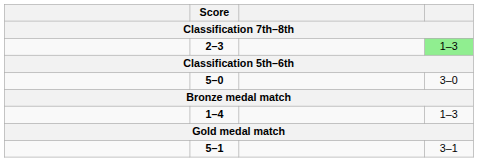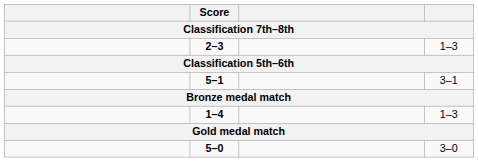2–3 | column 4: lightgreen background -> no background
rows swapped: 5–0 <-> 5–1
